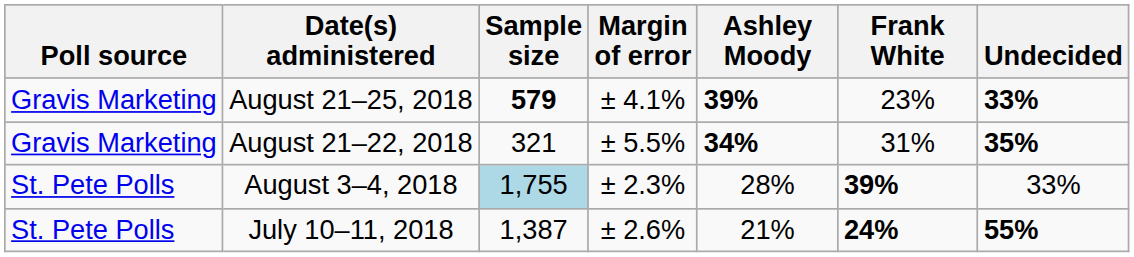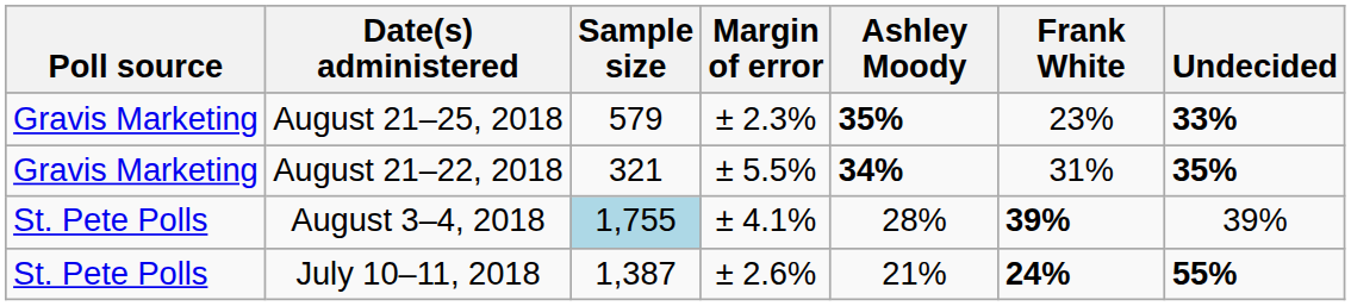August 21–25, 2018 | Sample size: bold -> normal
August 21–25, 2018 | Margin of error: ± 4.1% -> ± 2.3%
August 21–25, 2018 | Ashley Moody: 39% -> 35%
August 3–4, 2018 | Margin of error: ± 2.3% -> ± 4.1%
August 3–4, 2018 | Undecided: 33% -> 39%
